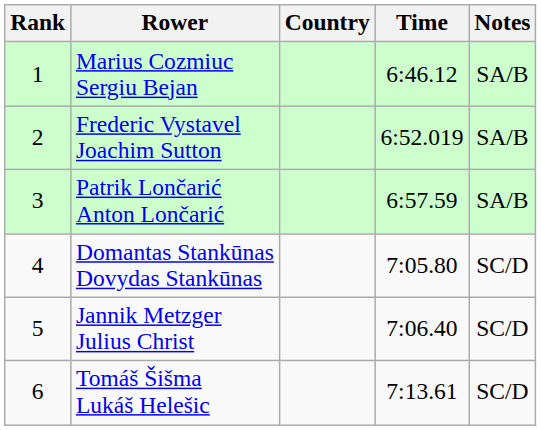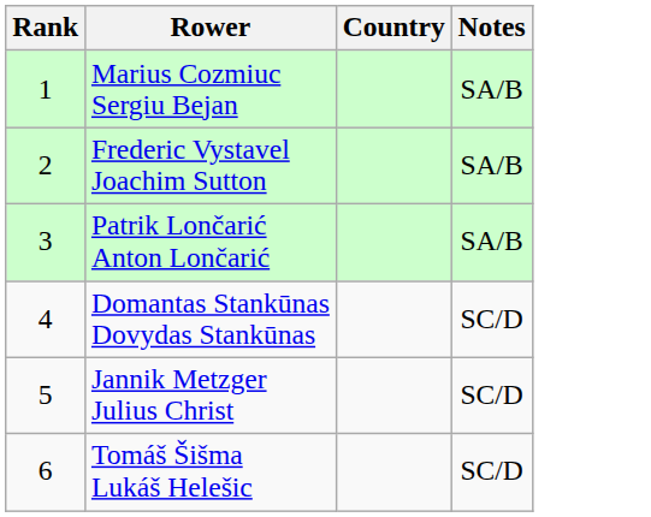- column: Time | 6:46.12 | 6:52.019 | 6:57.59 | 7:05.80 | 7:06.40 | 7:13.61
